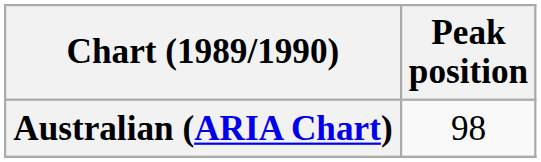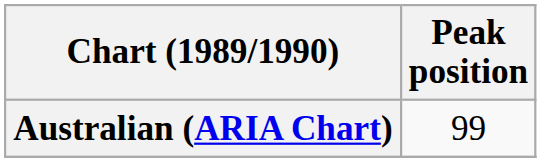Australian (ARIA Chart) | Peak position: 98 -> 99
